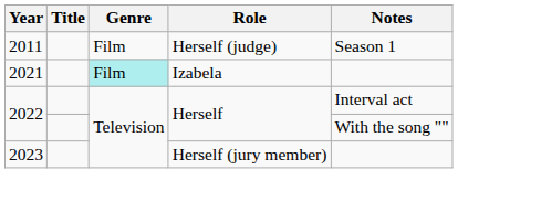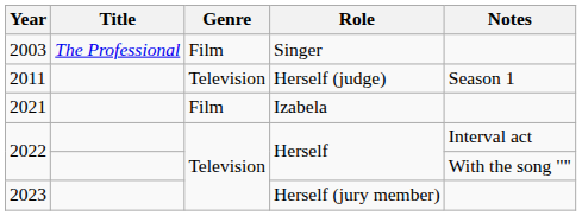+ row: 2003 | The Professional | Film | Singer
2011 | Genre: Film -> Television
2021 | Genre: paleturquoise background -> no background
